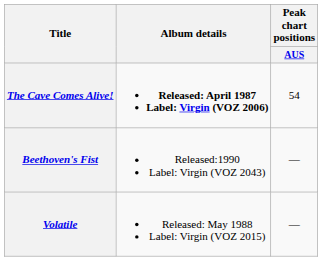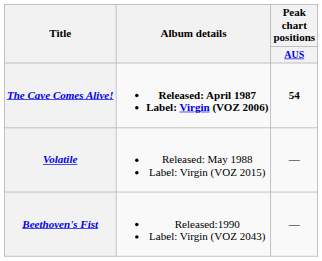The Cave Comes Alive! | Peak chart positions / AUS: normal -> bold
rows swapped: Volatile <-> Beethoven's Fist
